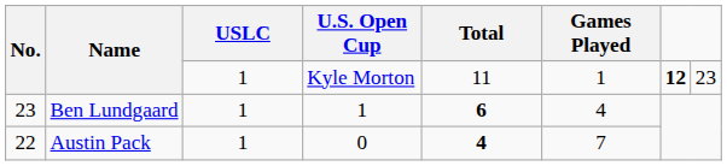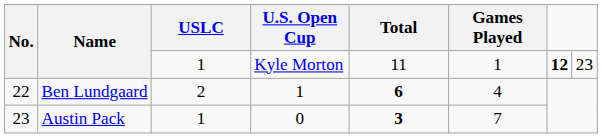Ben Lundgaard | No.: 23 -> 22
Ben Lundgaard | USLC: 1 -> 2
Austin Pack | No.: 22 -> 23
Austin Pack | Total: 4 -> 3
